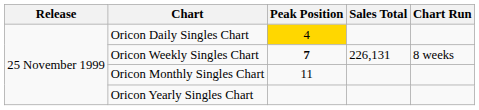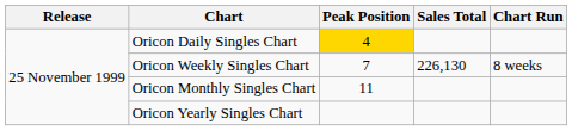Oricon Weekly Singles Chart | Peak Position: bold -> normal
Oricon Weekly Singles Chart | Sales Total: 226,131 -> 226,130
